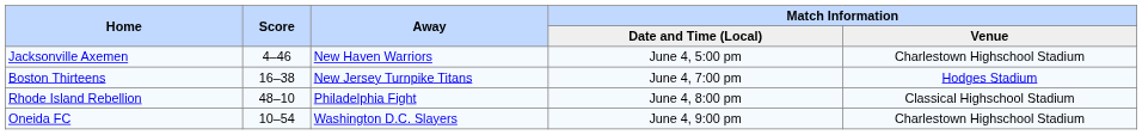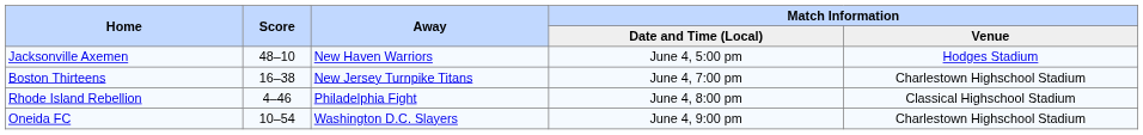Jacksonville Axemen | Score: 4–46 -> 48–10
Jacksonville Axemen | Match Information / Venue: Charlestown Highschool Stadium -> Hodges Stadium
Boston Thirteens | Match Information / Venue: Hodges Stadium -> Charlestown Highschool Stadium
Rhode Island Rebellion | Score: 48–10 -> 4–46
